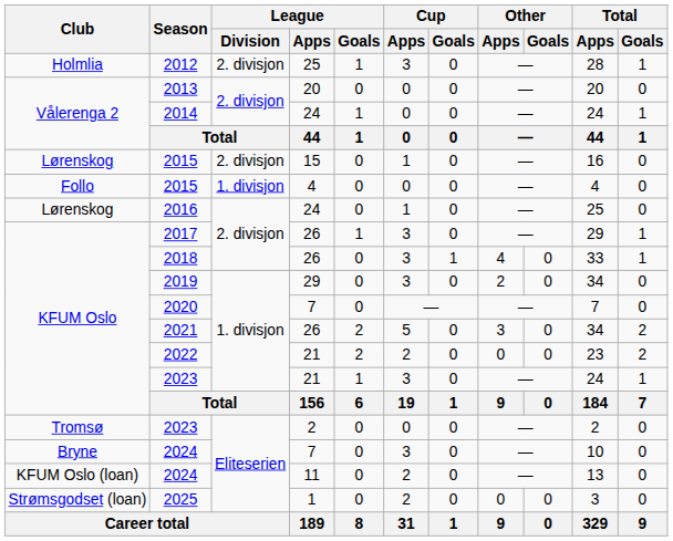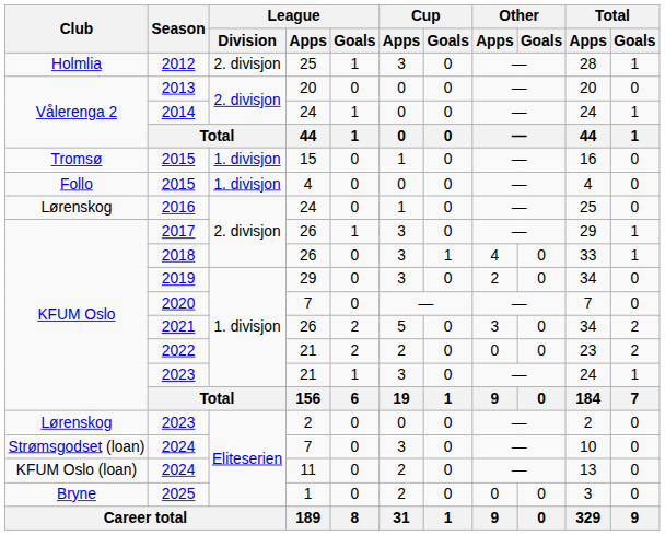2015 / 15 | Club: Lørenskog -> Tromsø
2015 / 15 | League / Division: 2. divisjon -> 1. divisjon
2023 / 2 | Club: Tromsø -> Lørenskog
2024 / 7 | Club: Bryne -> Strømsgodset (loan)
2025 | Club: Strømsgodset (loan) -> Bryne
